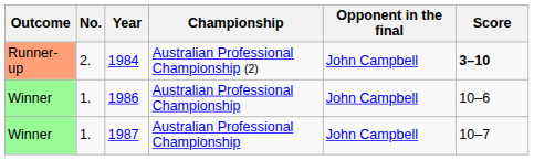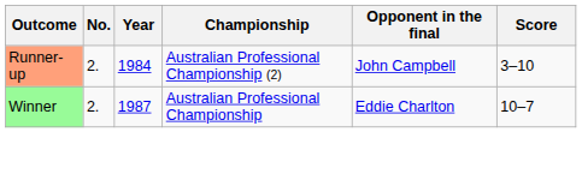1984 | Score: bold -> normal
- row: Winner | 1. | 1986 | Australian Professional Championship | John Campbell | 10–6
1987 | No.: 1. -> 2.
1987 | Opponent in the final: John Campbell -> Eddie Charlton
